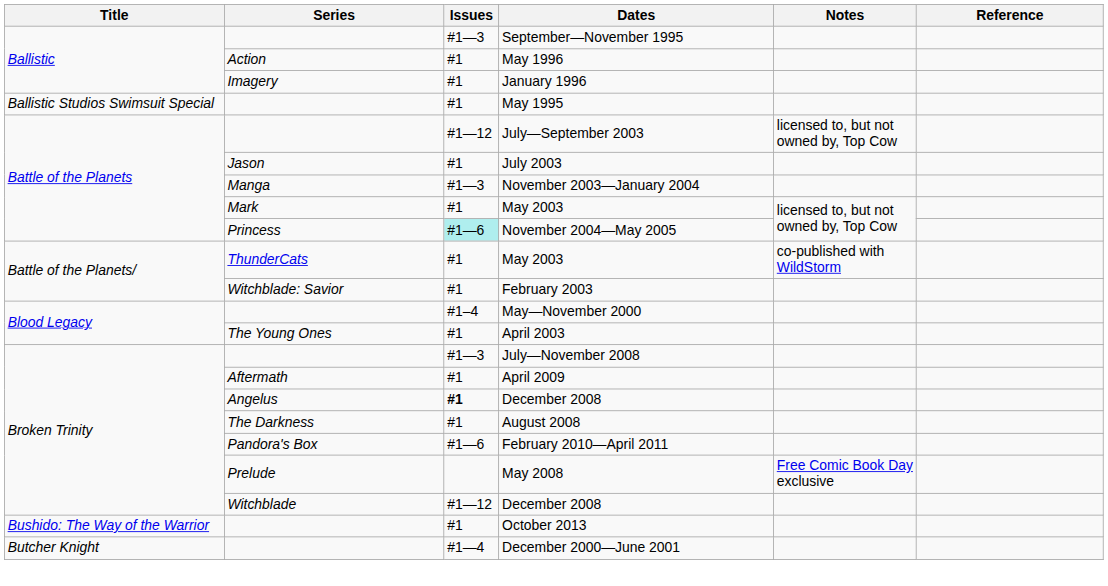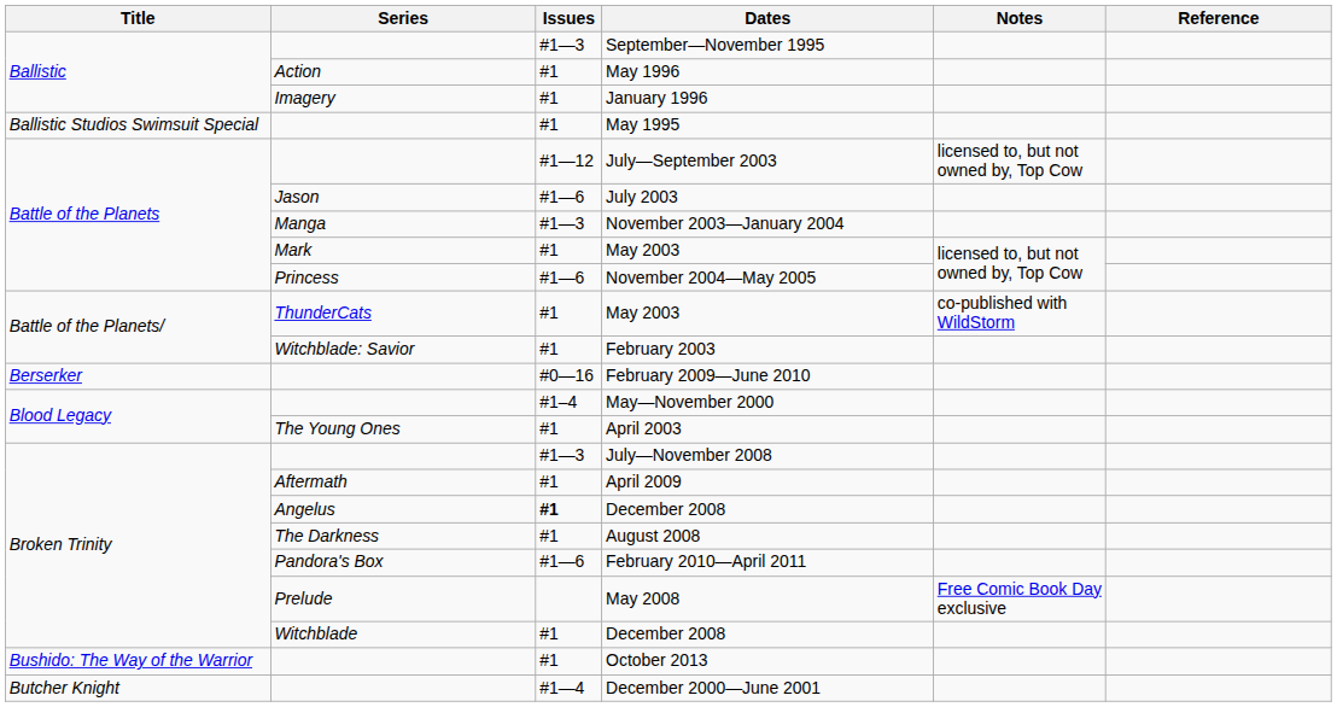July 2003 | Issues: #1 -> #1—6
November 2004—May 2005 | Issues: paleturquoise background -> no background
+ row: Berserker | #0—16 | February 2009—June 2010
Witchblade / December 2008 | Issues: #1—12 -> #1
